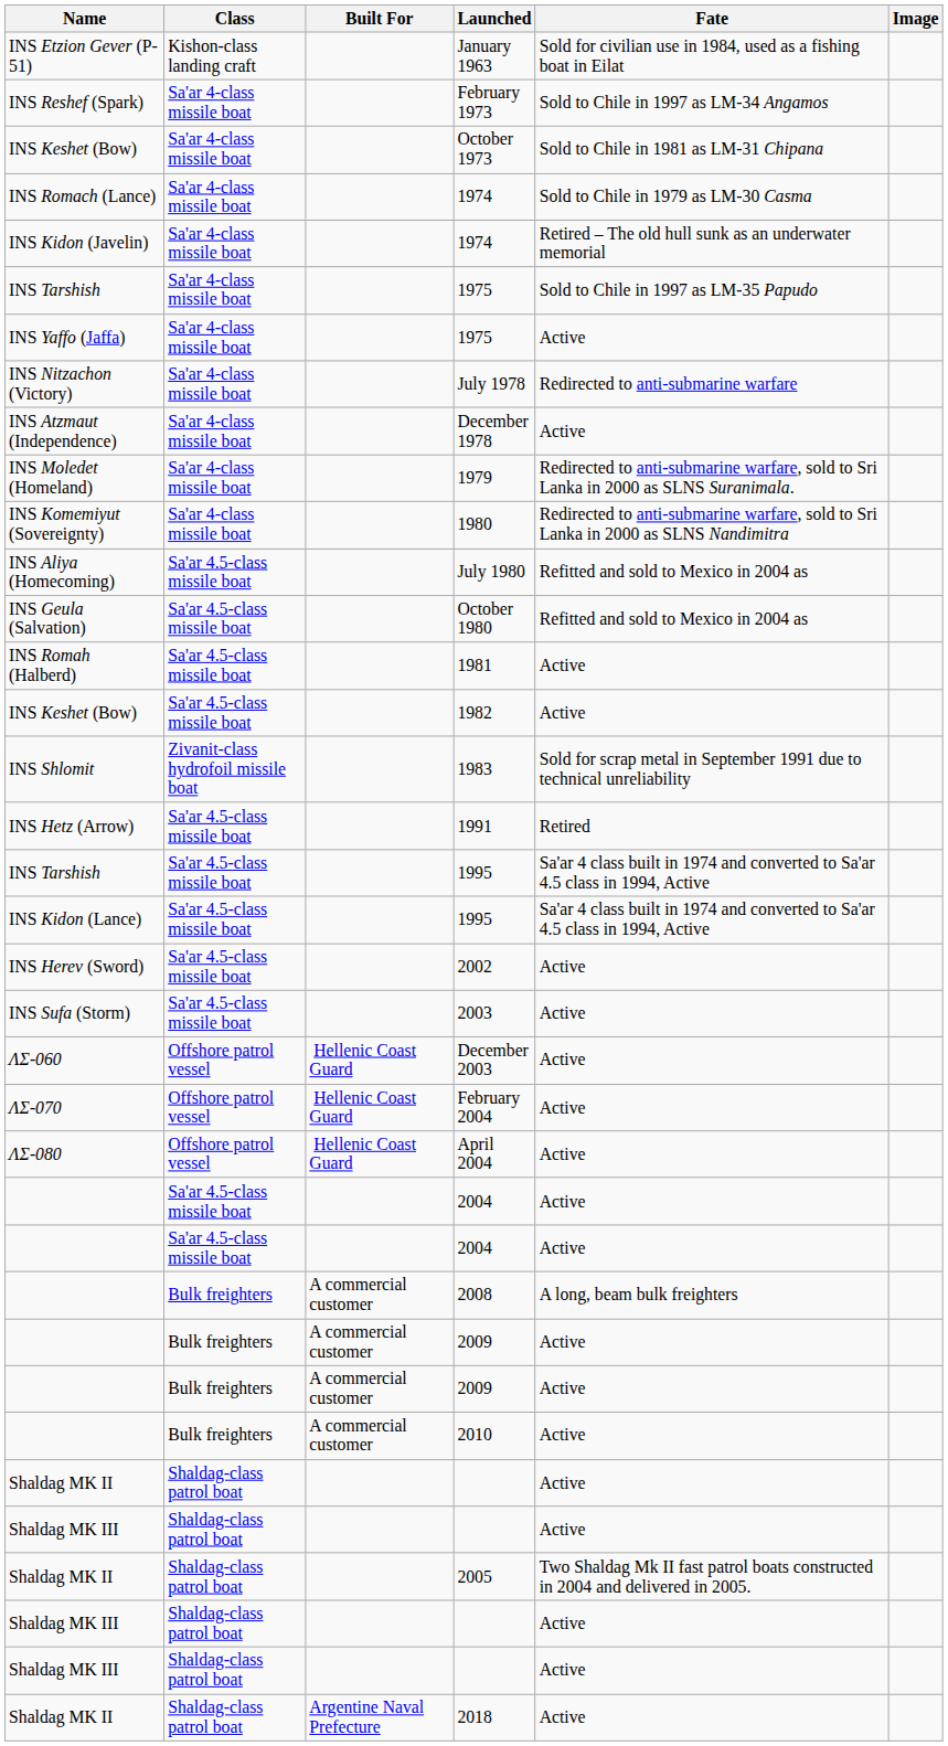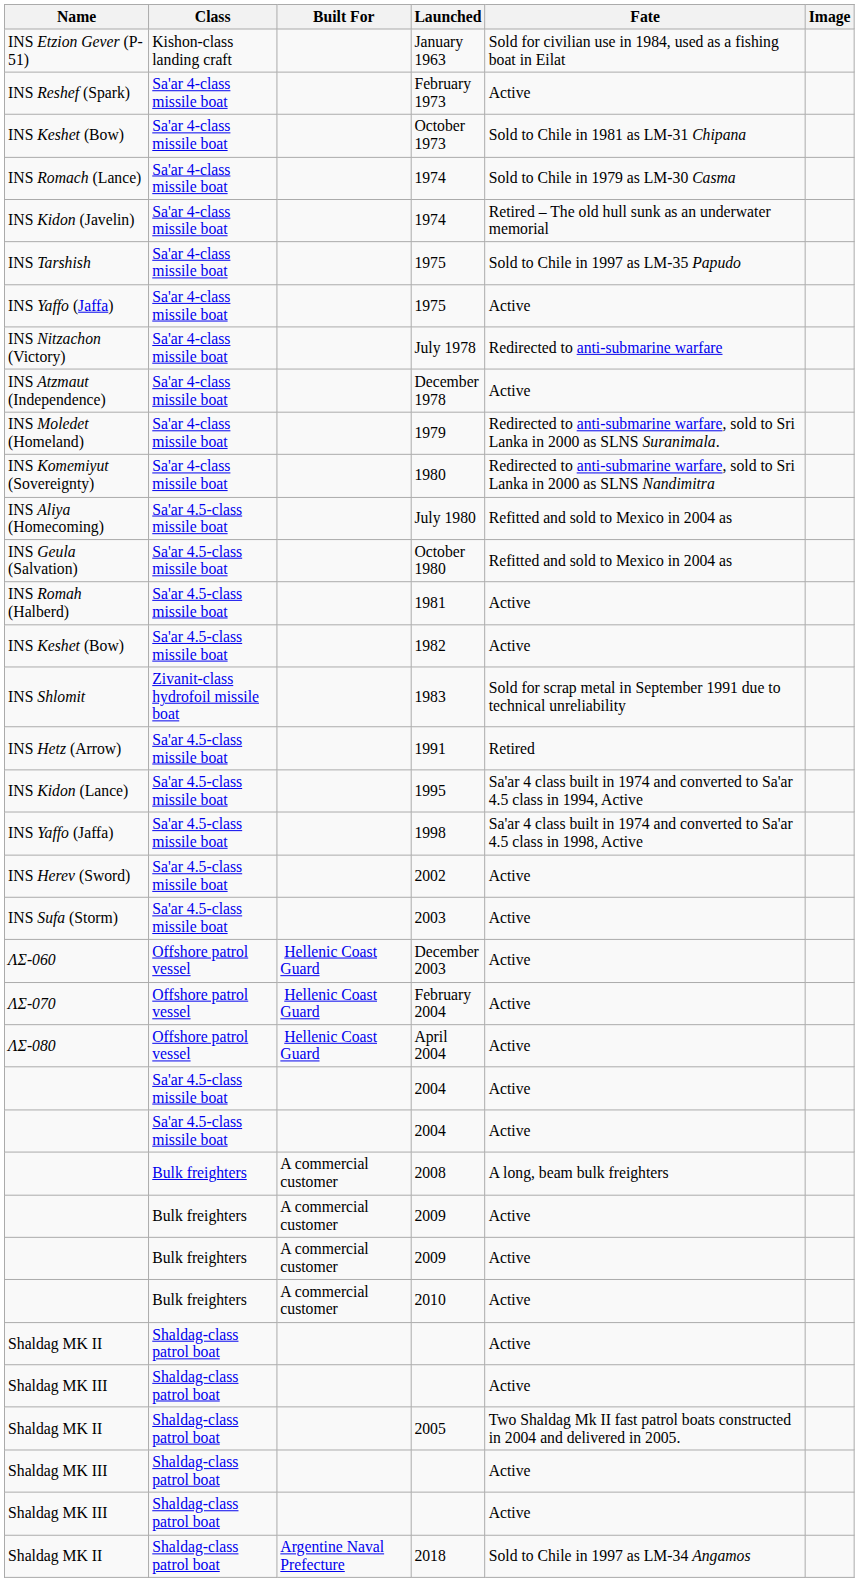February 1973 | Fate: Sold to Chile in 1997 as LM-34 Angamos -> Active
- row: INS Tarshish | Sa'ar 4.5-class missile boat | 1995 | Sa'ar 4 class built in 1974 and converted to Sa'ar 4.5 class in 1994, Active
+ row: INS Yaffo (Jaffa) | Sa'ar 4.5-class missile boat | 1998 | Sa'ar 4 class built in 1974 and converted to Sa'ar 4.5 class in 1998, Active
2018 | Fate: Active -> Sold to Chile in 1997 as LM-34 Angamos
